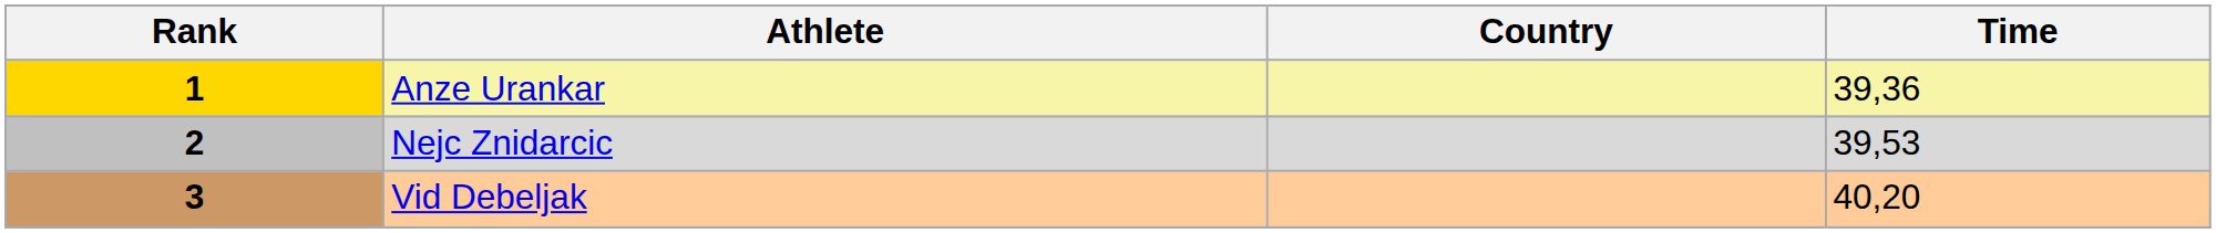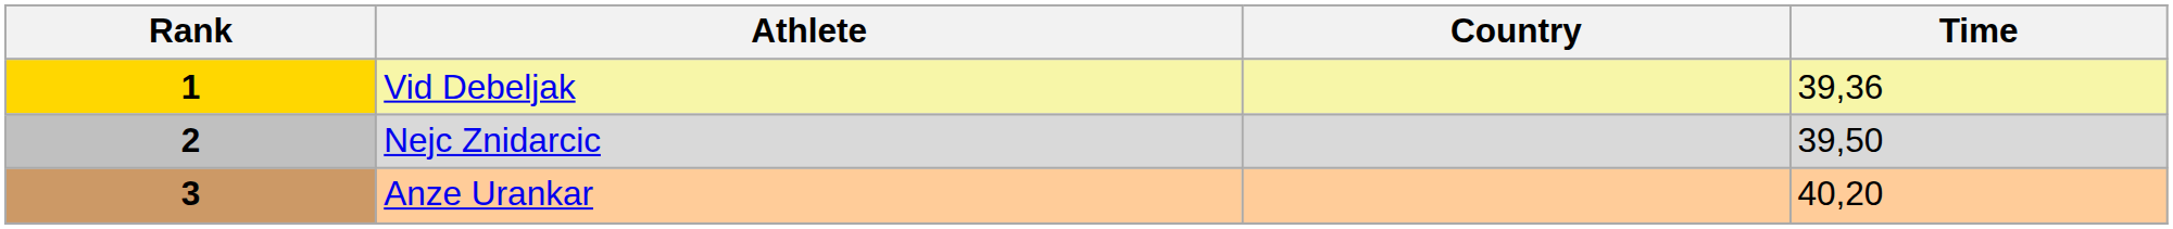1 | Athlete: Anze Urankar -> Vid Debeljak
2 | Time: 39,53 -> 39,50
3 | Athlete: Vid Debeljak -> Anze Urankar
